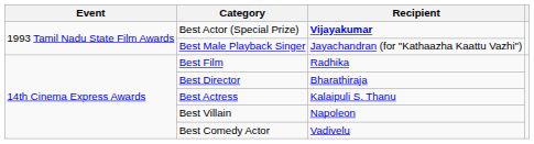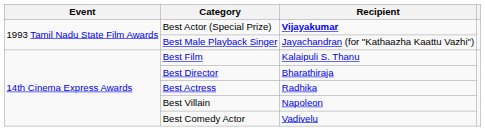Best Film | Recipient: Radhika -> Kalaipuli S. Thanu
Best Actress | Recipient: Kalaipuli S. Thanu -> Radhika
